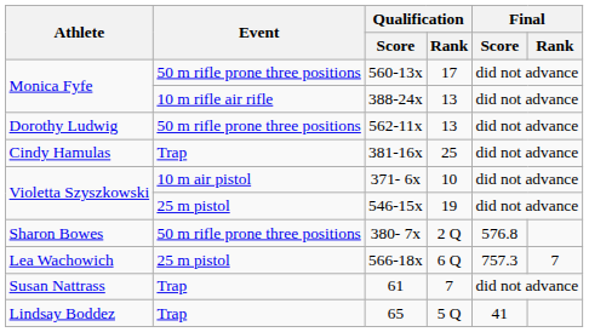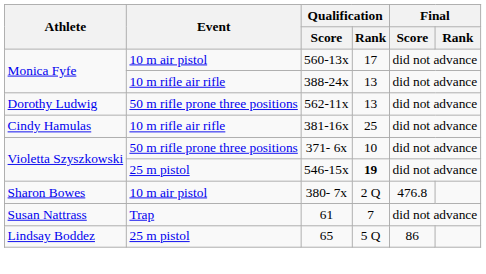560-13x | Event: 50 m rifle prone three positions -> 10 m air pistol
381-16x | Event: Trap -> 10 m rifle air rifle
371- 6x | Event: 10 m air pistol -> 50 m rifle prone three positions
546-15x | Qualification / Rank: normal -> bold
380- 7x | Event: 50 m rifle prone three positions -> 10 m air pistol
380- 7x | Final / Score: 576.8 -> 476.8
- row: Lea Wachowich | 25 m pistol | 566-18x | 6 Q | 757.3 | 7
65 | Event: Trap -> 25 m pistol
65 | Final / Score: 41 -> 86
